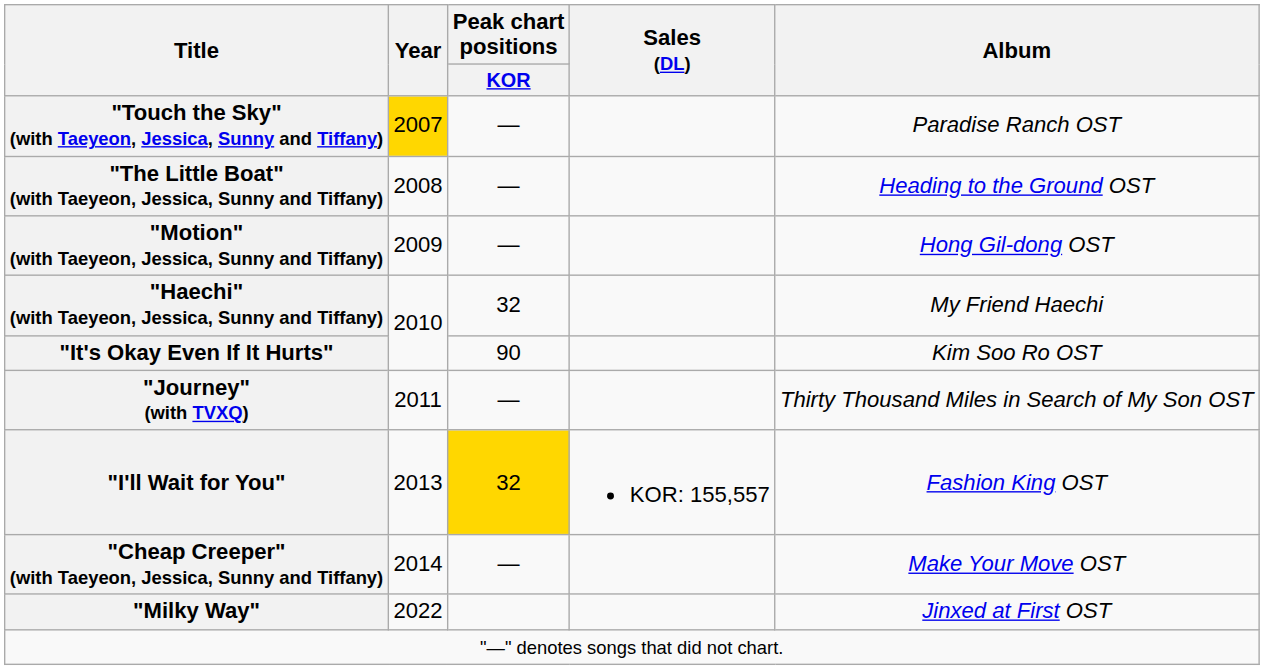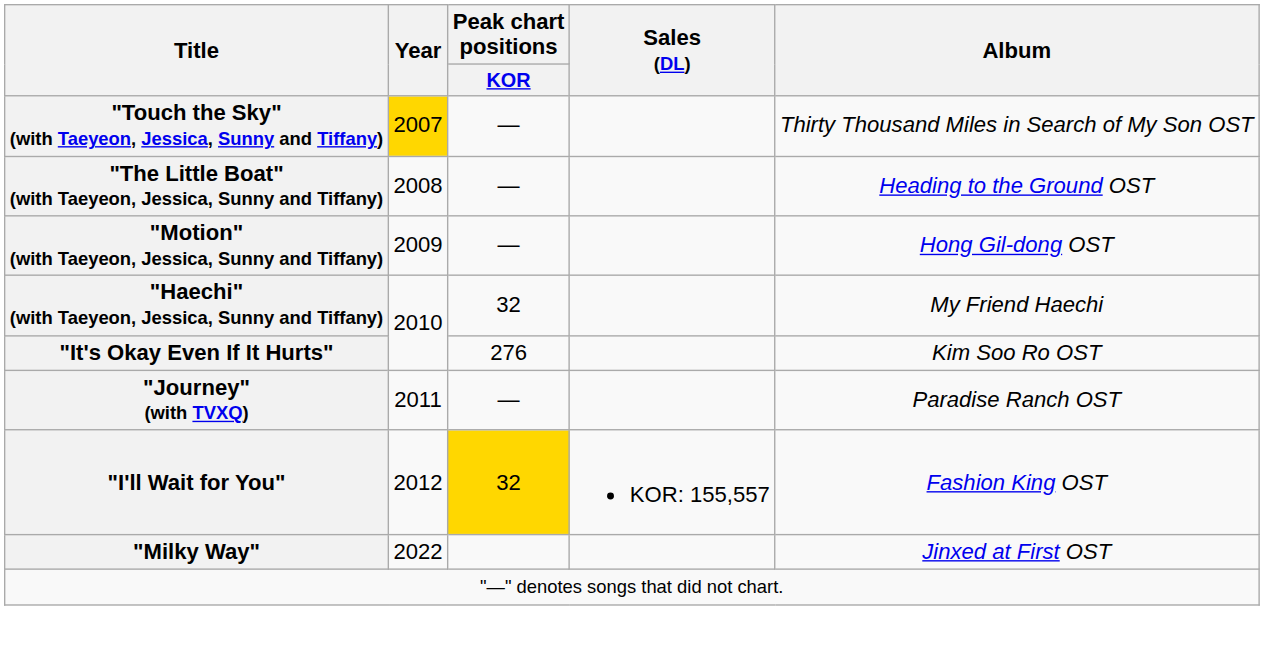"Touch the Sky" (with Taeyeon, Jessica, Sunny and Tiffany) | Album: Paradise Ranch OST -> Thirty Thousand Miles in Search of My Son OST
"It's Okay Even If It Hurts" | Peak chart positions / KOR: 90 -> 276
"Journey" (with TVXQ) | Album: Thirty Thousand Miles in Search of My Son OST -> Paradise Ranch OST
"I'll Wait for You" | Year: 2013 -> 2012
- row: "Cheap Creeper" (with Taeyeon, Jessica, Sunny and Tiffany) | 2014 | — | Make Your Move OST
